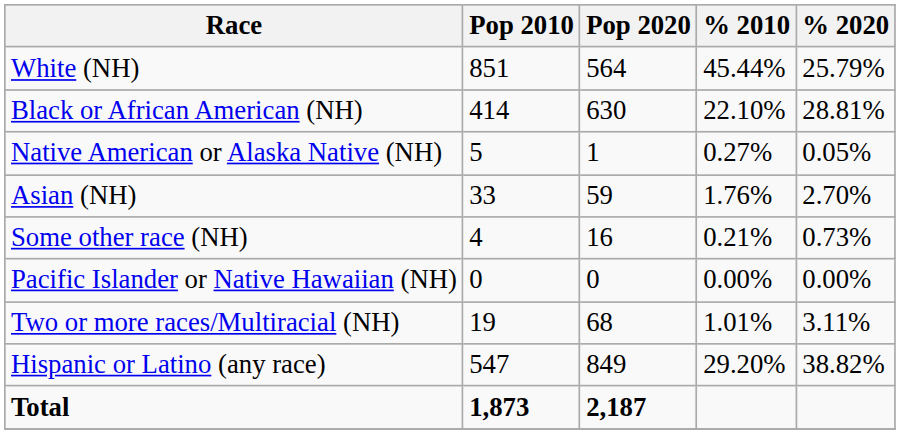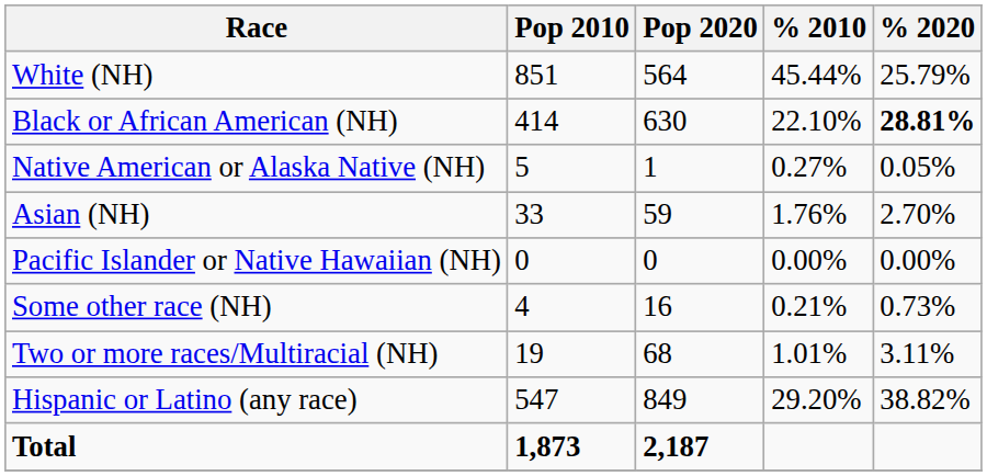Black or African American (NH) | % 2020: normal -> bold
rows swapped: Pacific Islander or Native Hawaiian (NH) <-> Some other race (NH)
